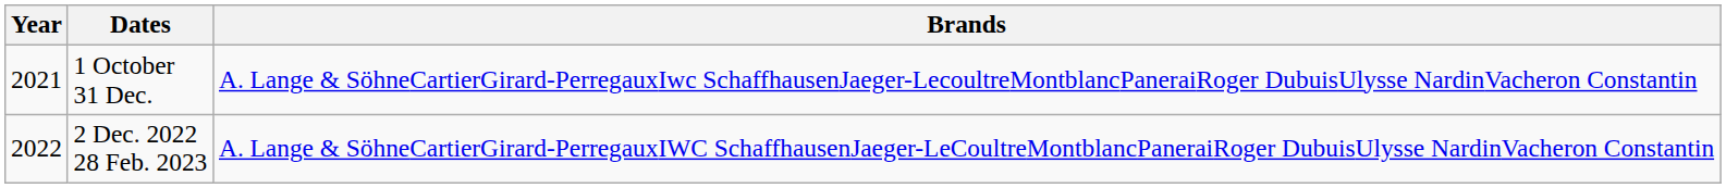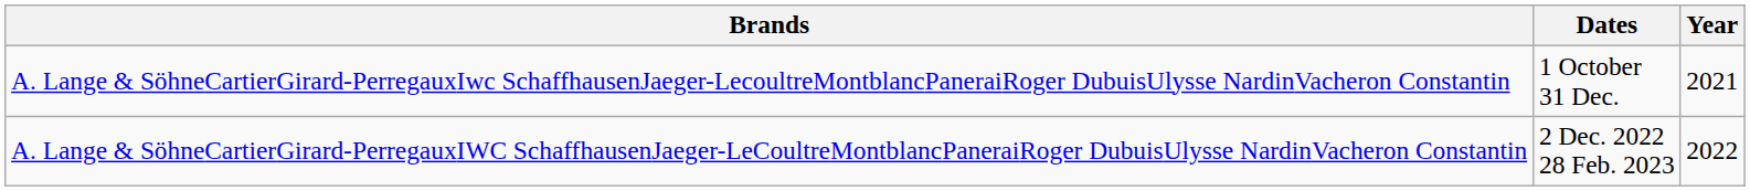columns swapped: Year <-> Brands
